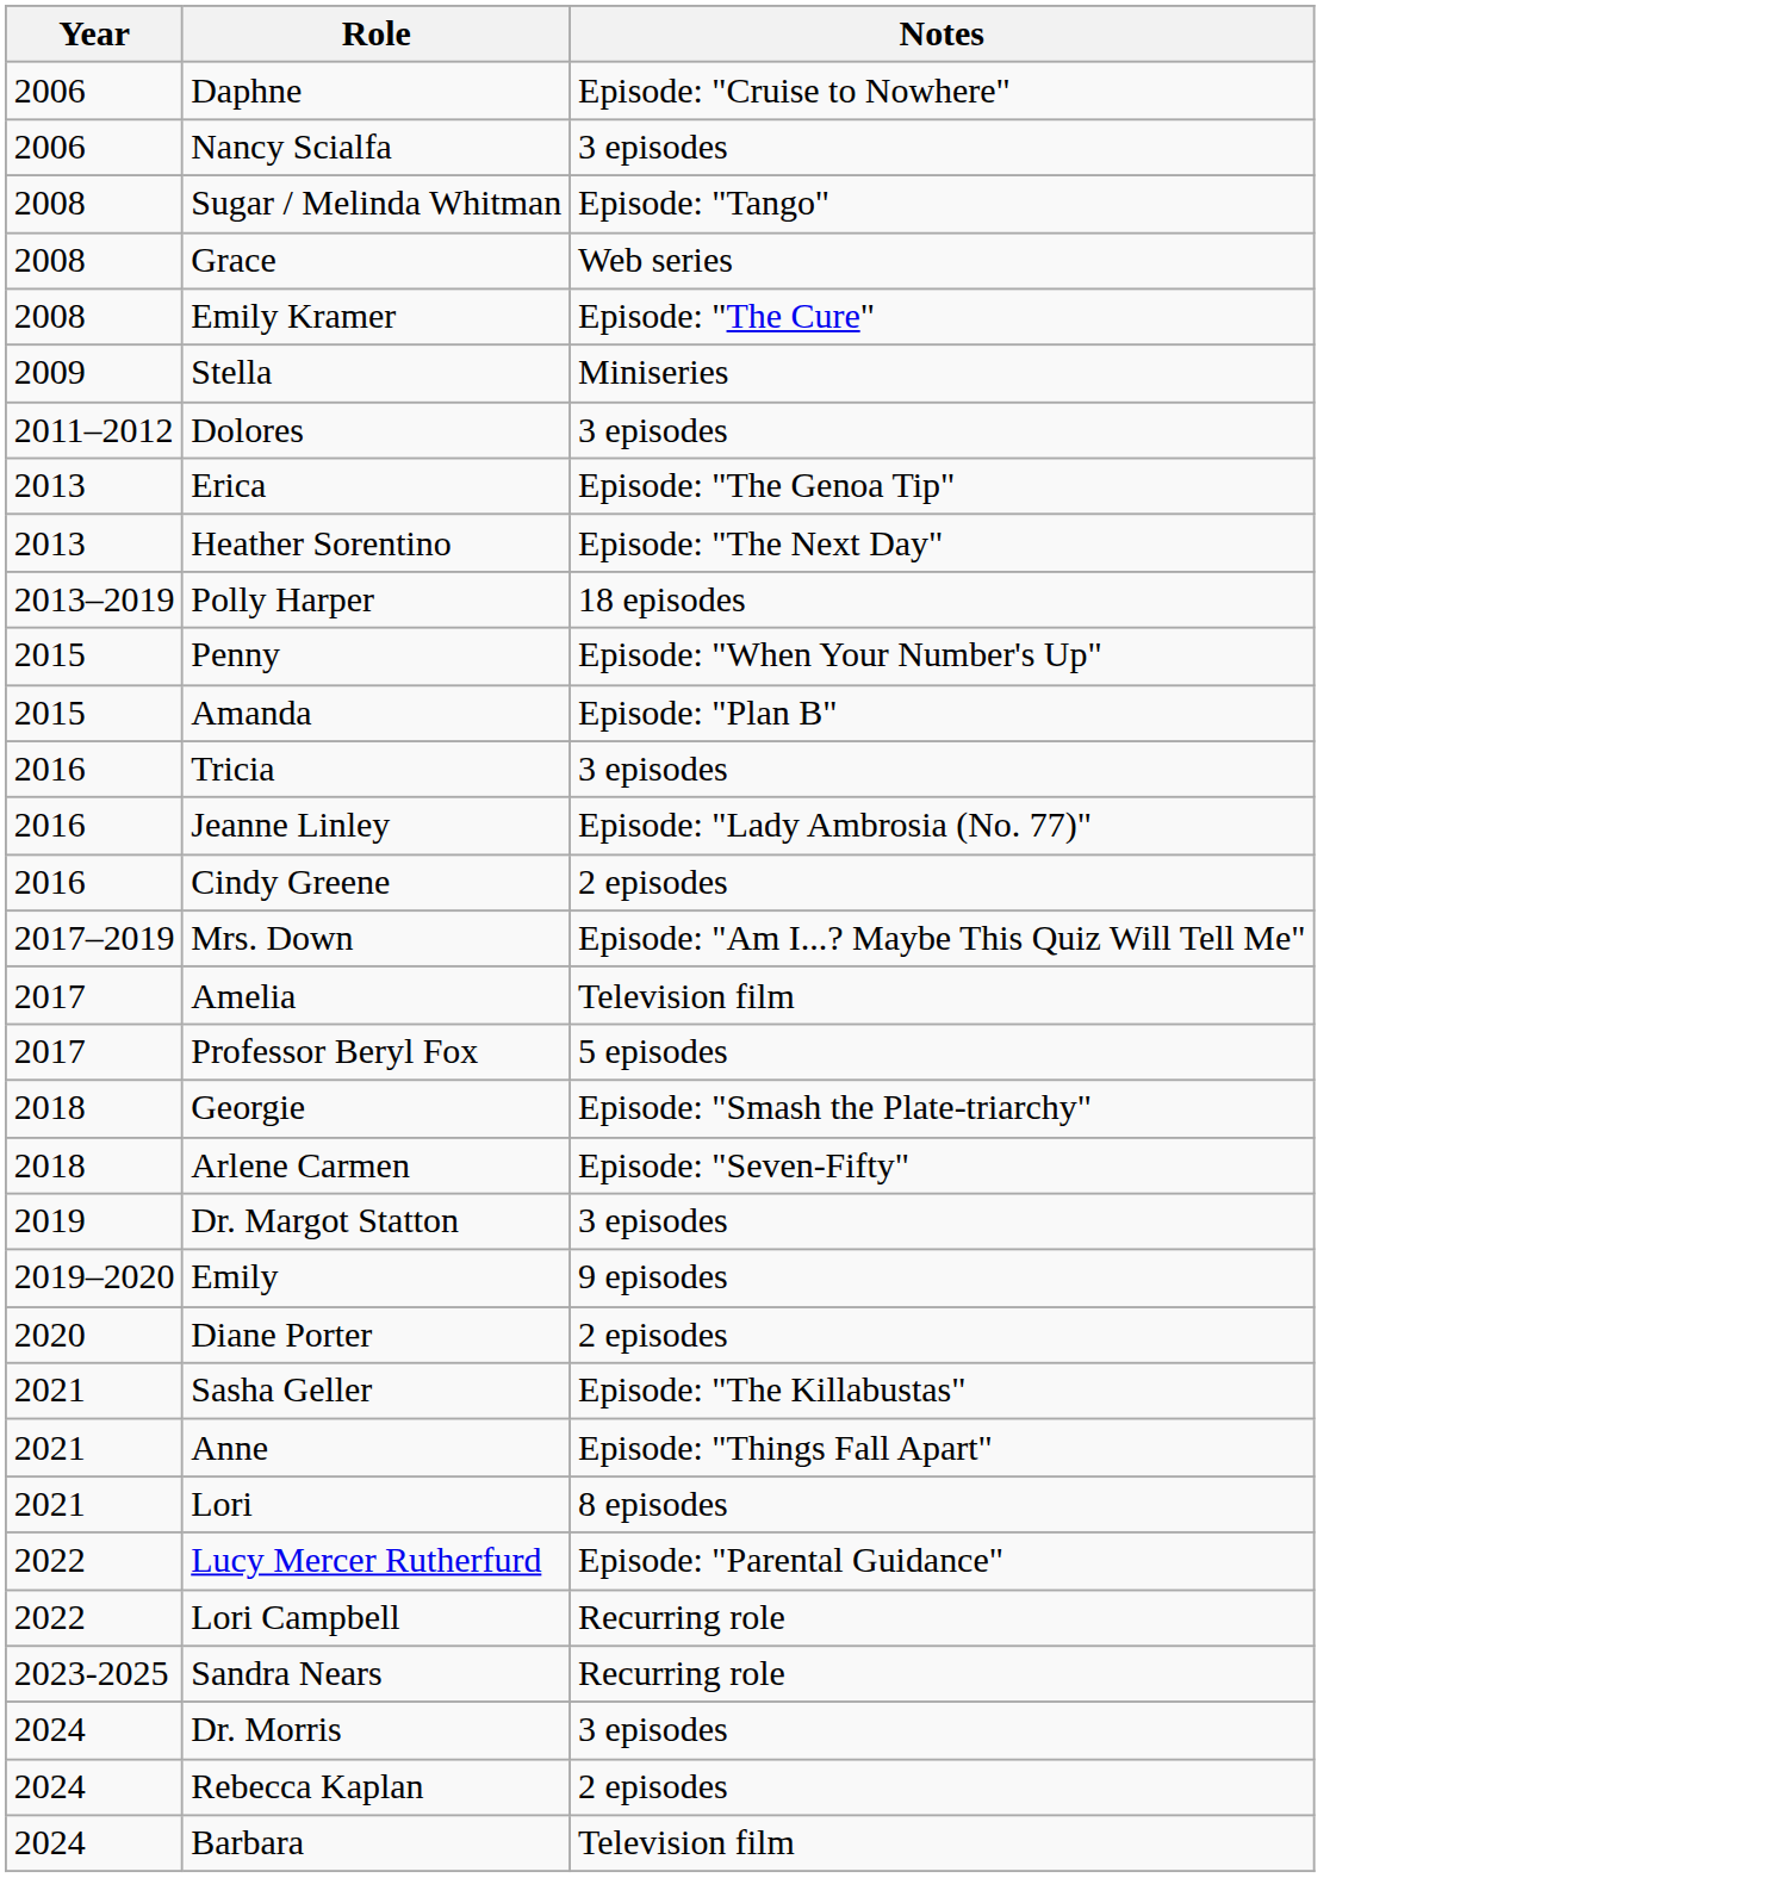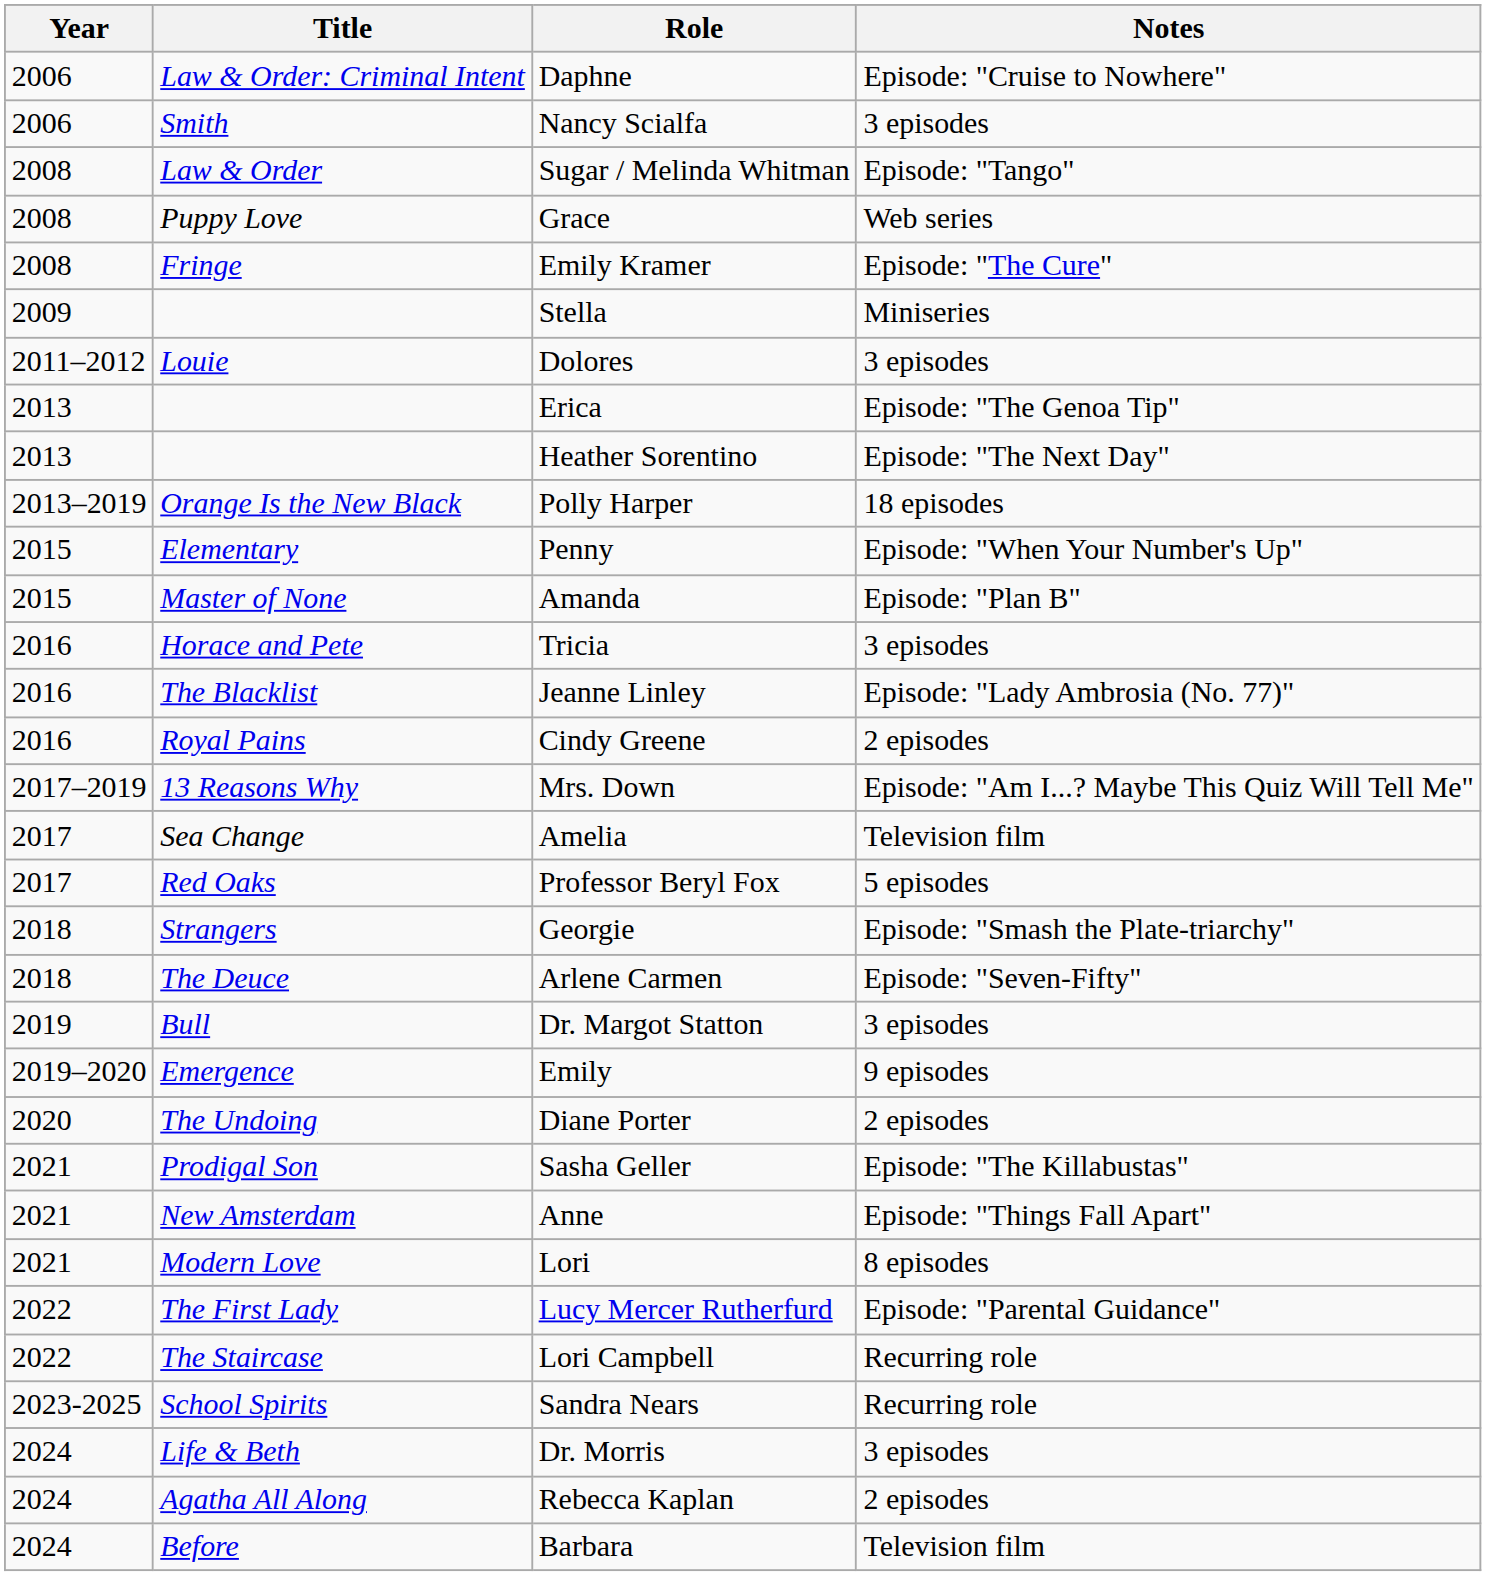+ column: Title | Law & Order: Criminal Intent | Smith | Law & Order | Puppy Love | Fringe | Louie | Orange Is the New Black | Elementary | Master of None | Horace and Pete | The Blacklist | Royal Pains | 13 Reasons Why | Sea Change | Red Oaks | Strangers | The Deuce | Bull | Emergence | The Undoing | Prodigal Son | New Amsterdam | Modern Love | The First Lady | The Staircase | School Spirits | Life & Beth | Agatha All Along | Before
